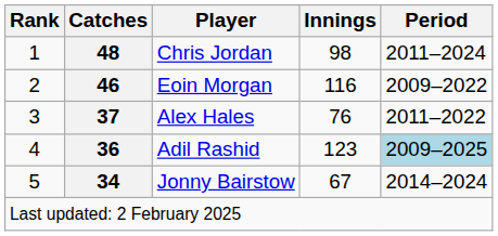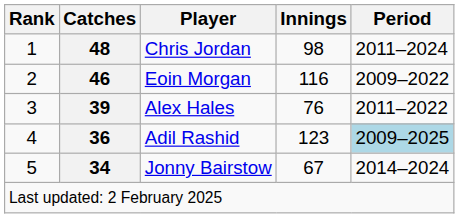Alex Hales | Catches: 37 -> 39
